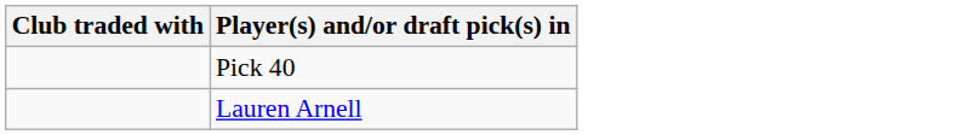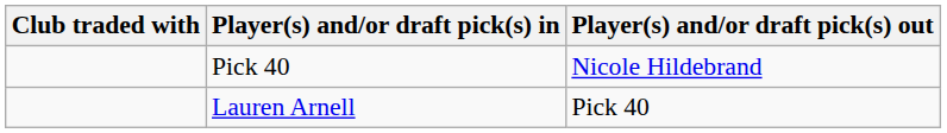+ column: Player(s) and/or draft pick(s) out | Nicole Hildebrand | Pick 40
